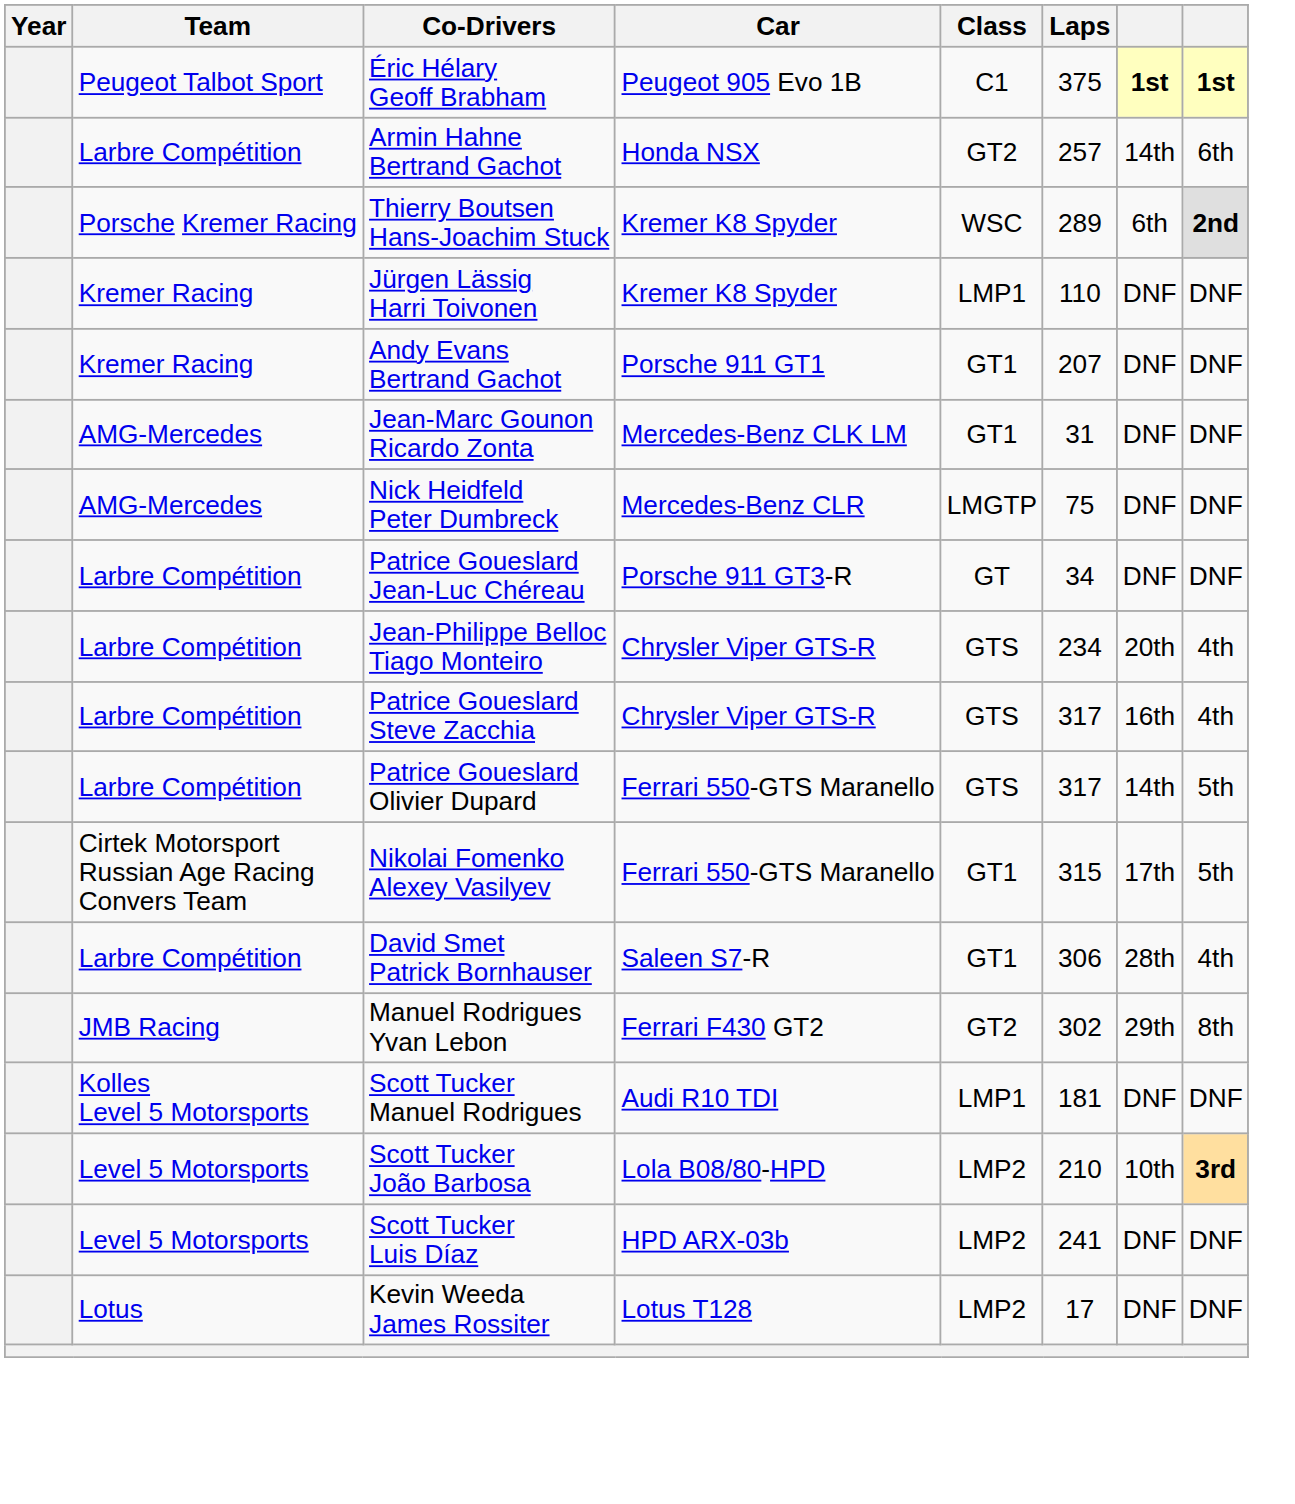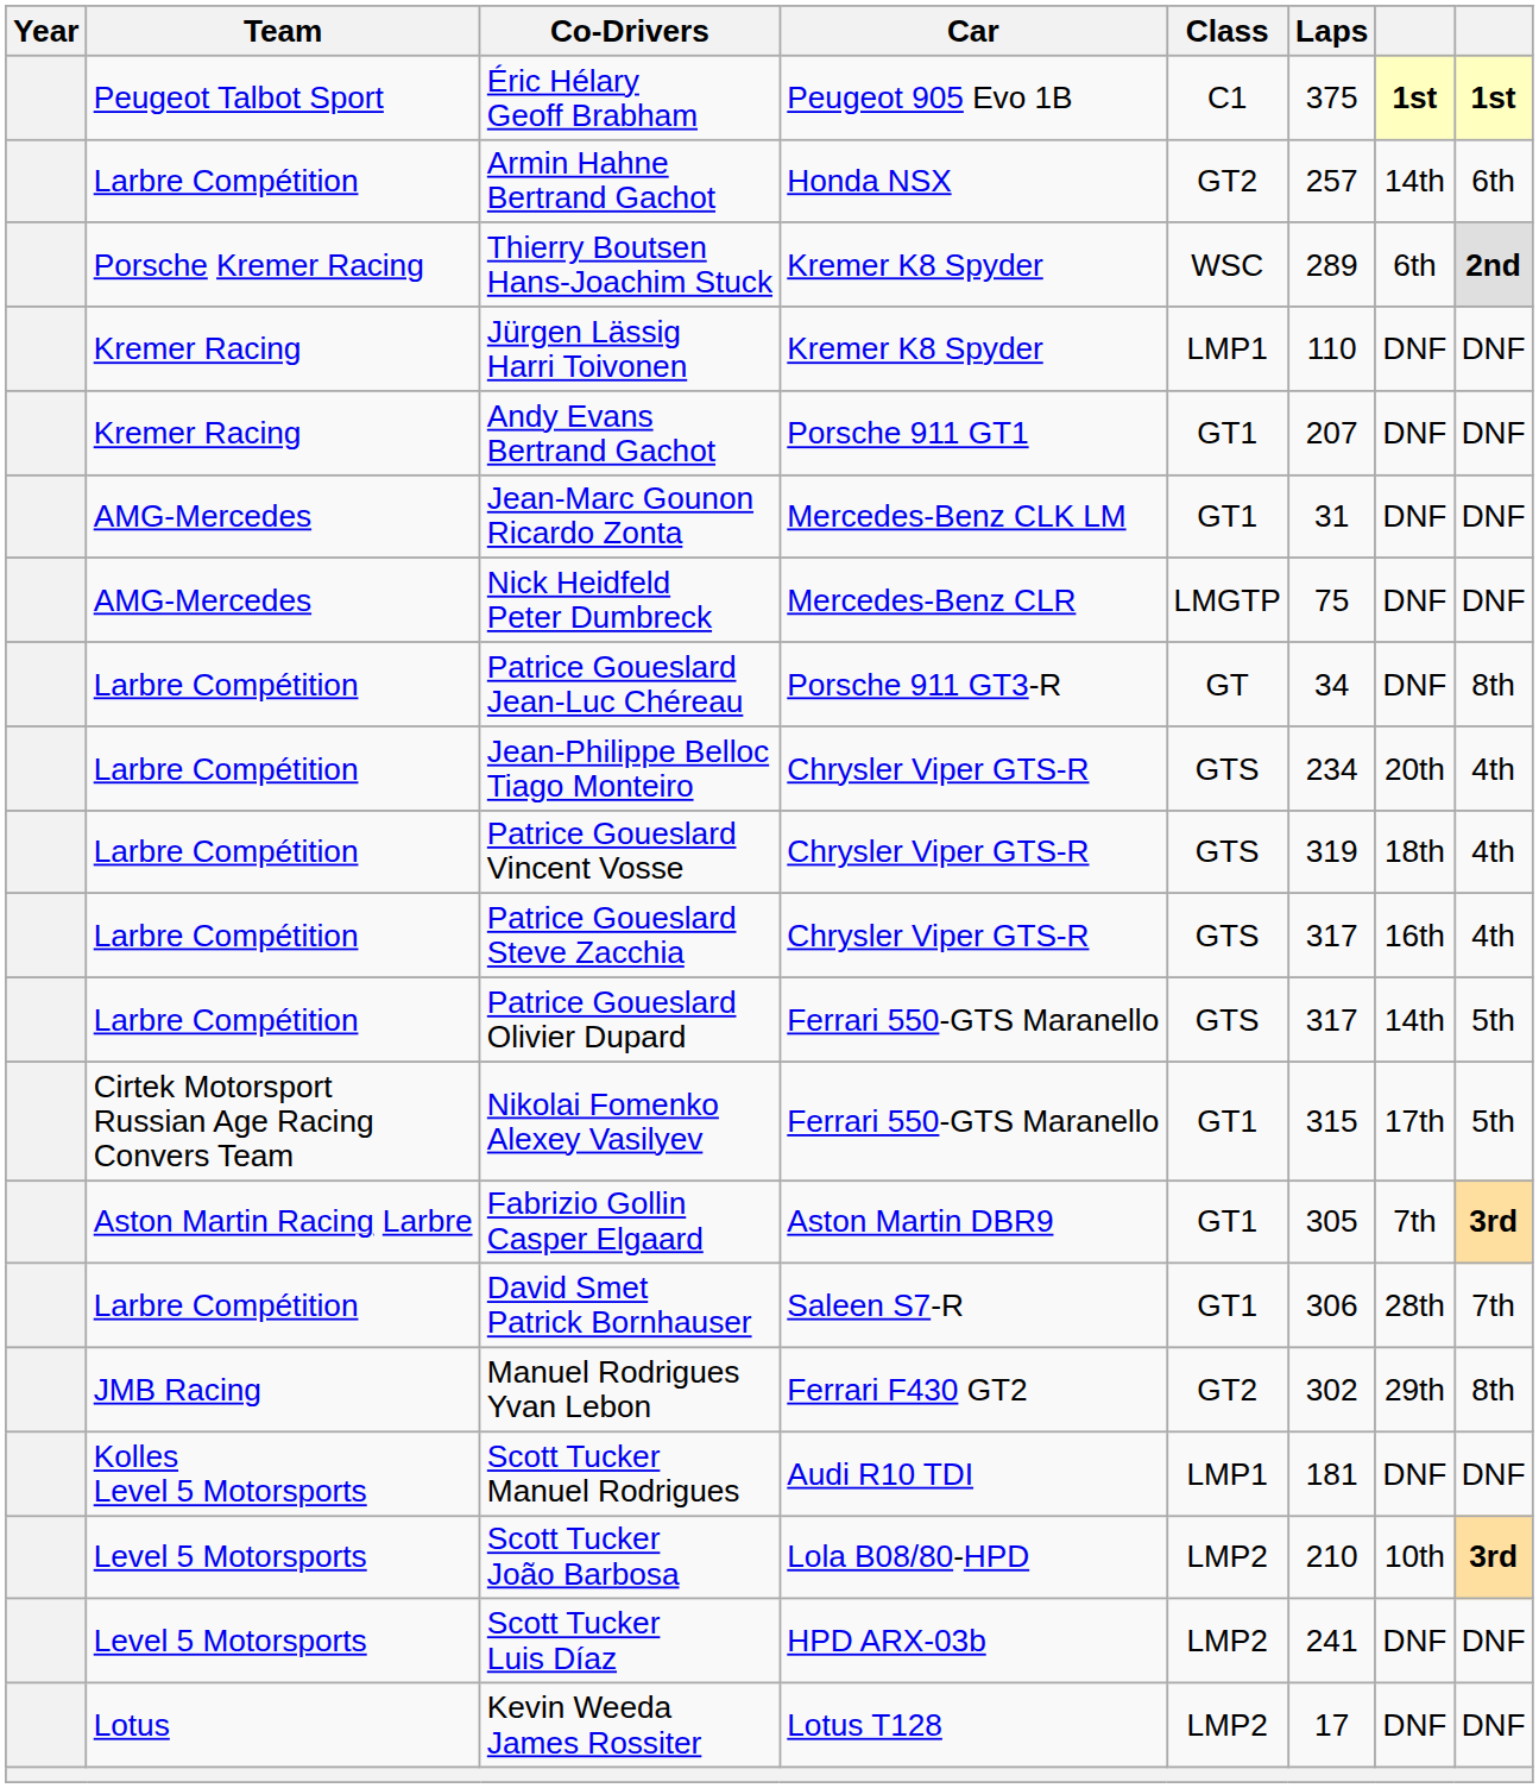Patrice Goueslard Jean-Luc Chéreau | column 8: DNF -> 8th
+ row: Larbre Compétition | Patrice Goueslard Vincent Vosse | Chrysler Viper GTS-R | GTS | 319 | 18th | 4th
+ row: Aston Martin Racing Larbre | Fabrizio Gollin Casper Elgaard | Aston Martin DBR9 | GT1 | 305 | 7th | 3rd
David Smet Patrick Bornhauser | column 8: 4th -> 7th
